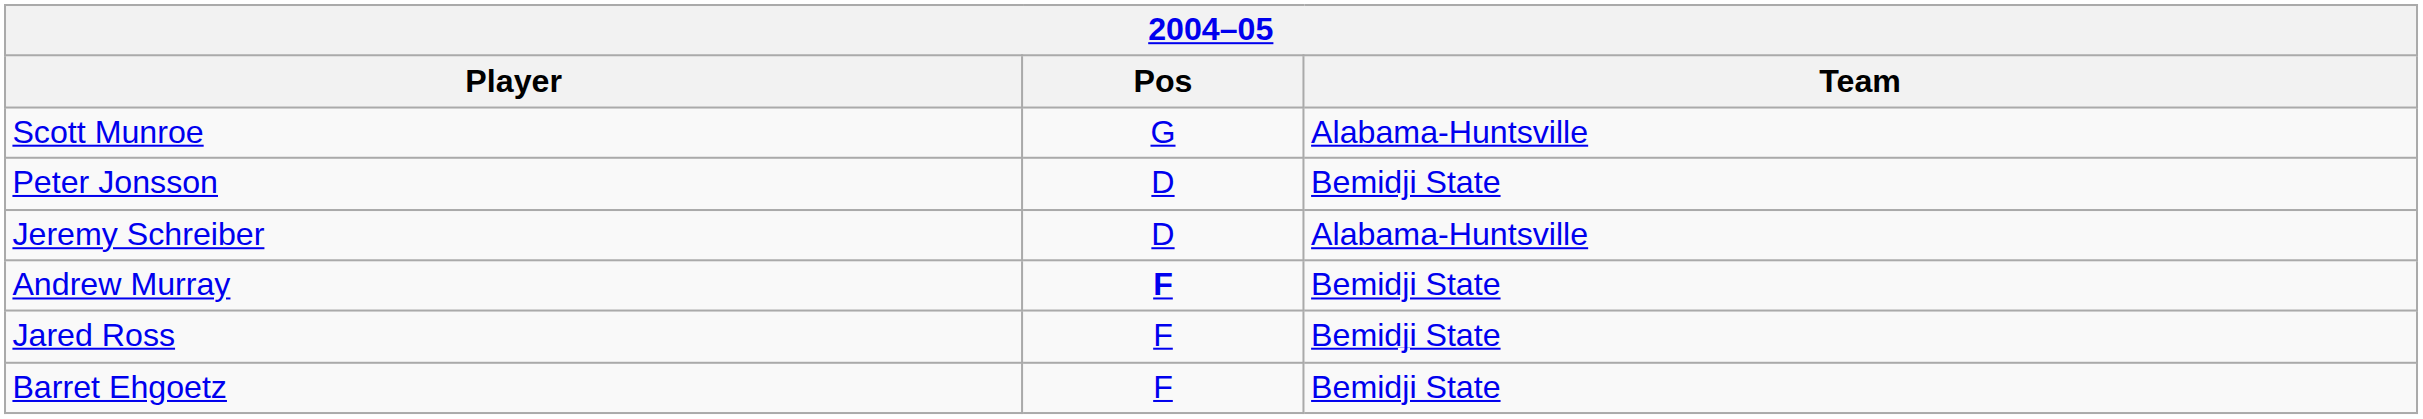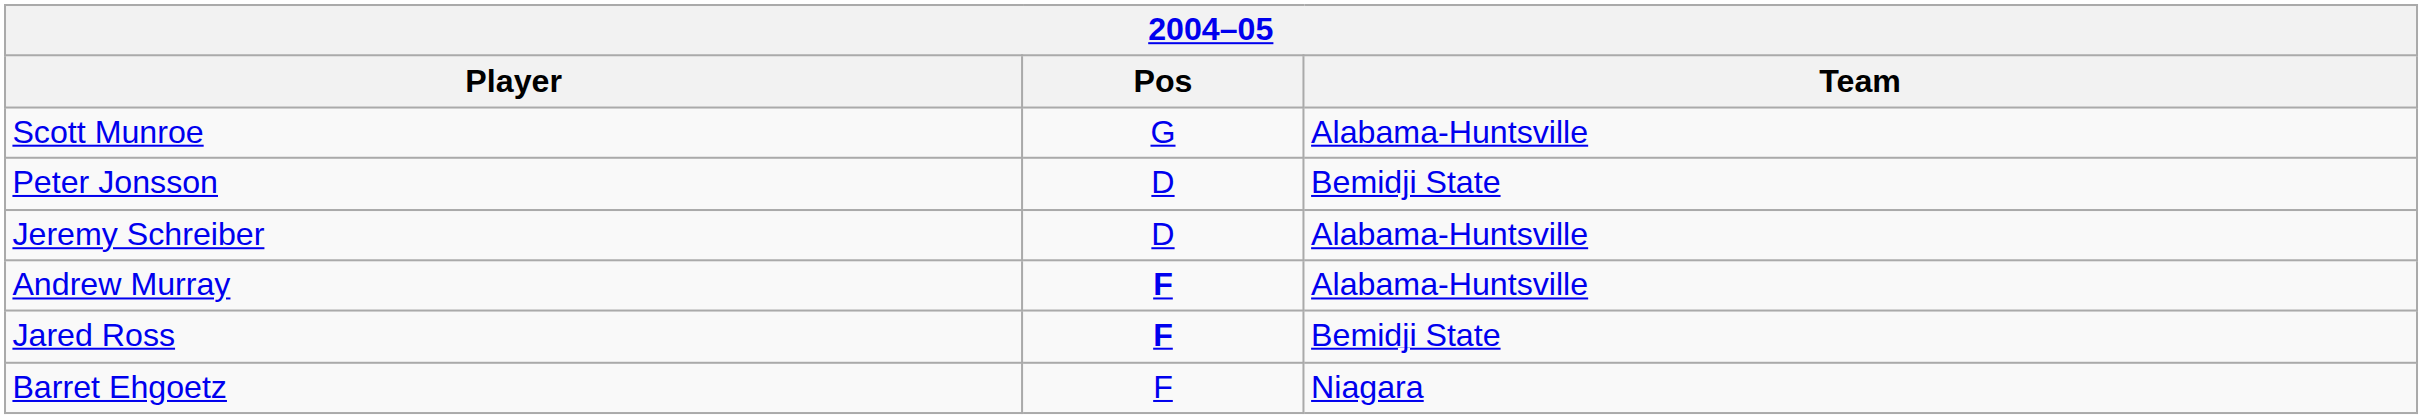Andrew Murray | Team: Bemidji State -> Alabama-Huntsville
Jared Ross | Pos: normal -> bold
Barret Ehgoetz | Team: Bemidji State -> Niagara
